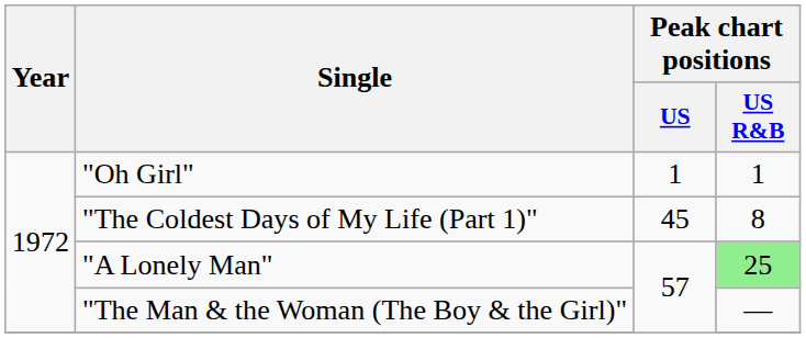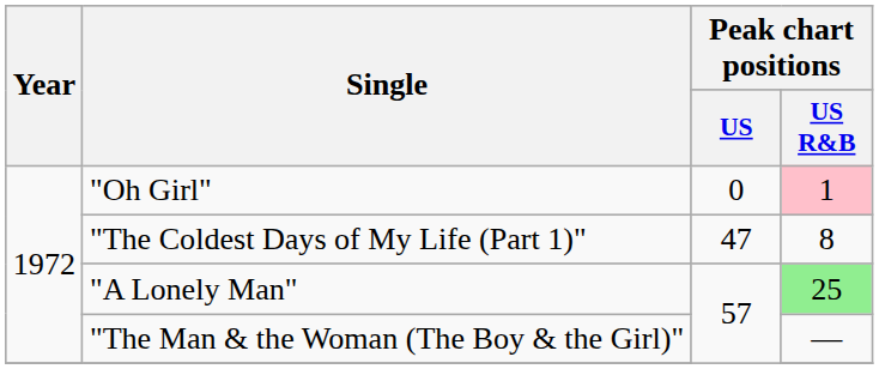"Oh Girl" | Peak chart positions / US: 1 -> 0
"Oh Girl" | Peak chart positions / US R&B: no background -> pink background
"The Coldest Days of My Life (Part 1)" | Peak chart positions / US: 45 -> 47
